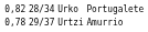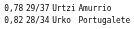rows swapped: Urtzi <-> Urko
